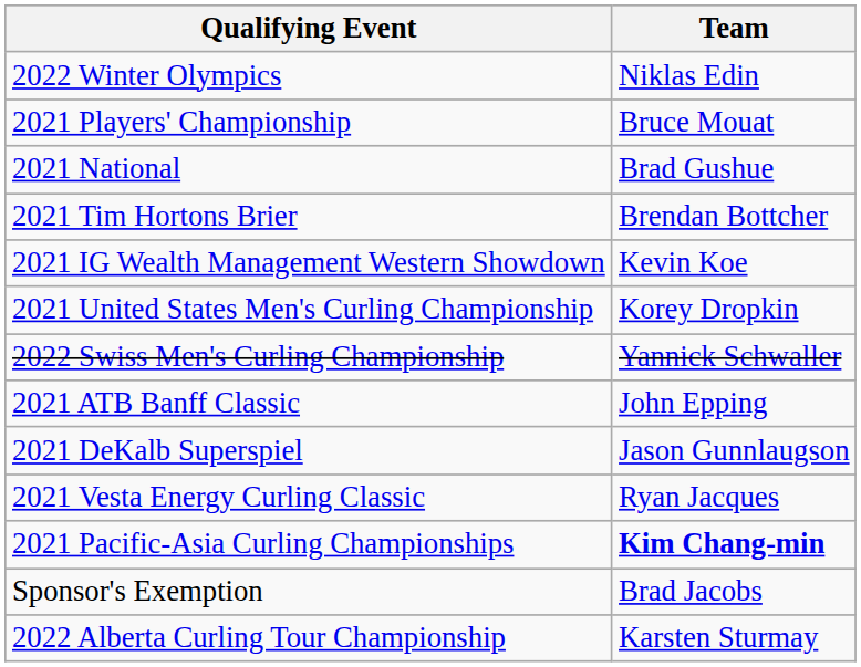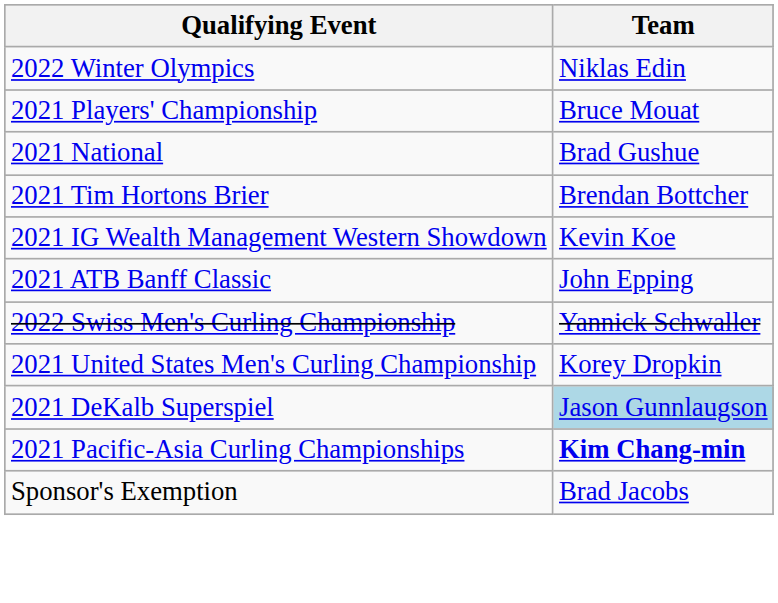rows swapped: 2021 United States Men's Curling Championship <-> 2021 ATB Banff Classic
2021 DeKalb Superspiel | Team: no background -> lightblue background
- row: 2021 Vesta Energy Curling Classic | Ryan Jacques
- row: 2022 Alberta Curling Tour Championship | Karsten Sturmay
